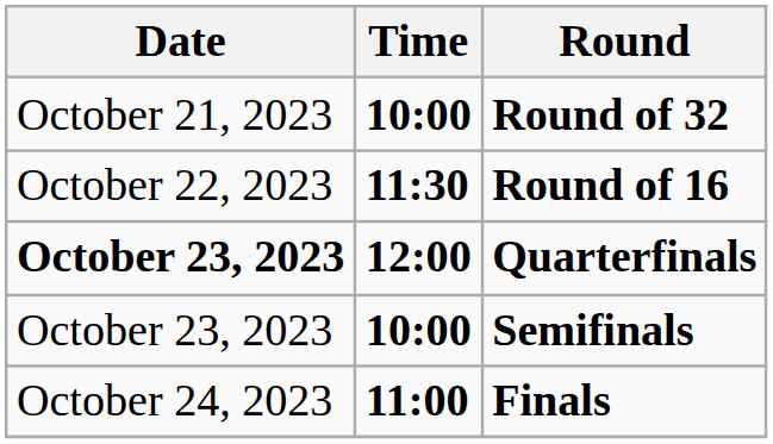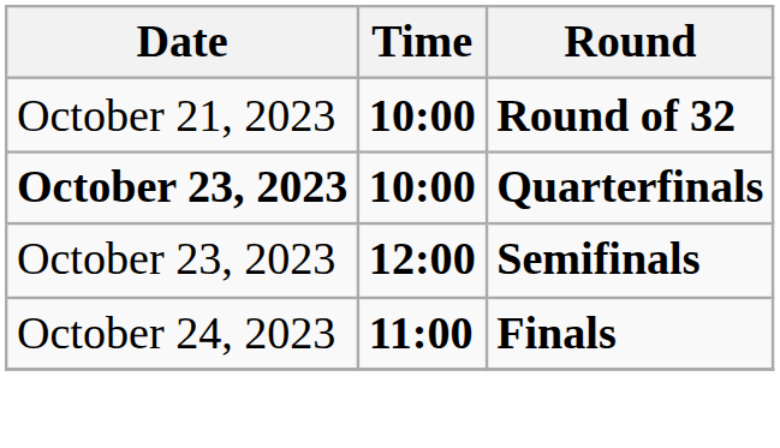- row: October 22, 2023 | 11:30 | Round of 16
Quarterfinals | Time: 12:00 -> 10:00
Semifinals | Time: 10:00 -> 12:00
